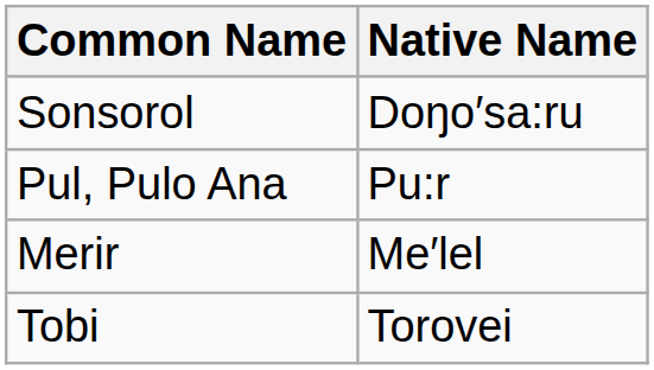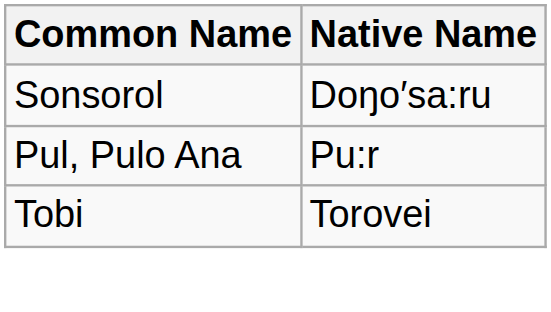- row: Merir | Me′lel
